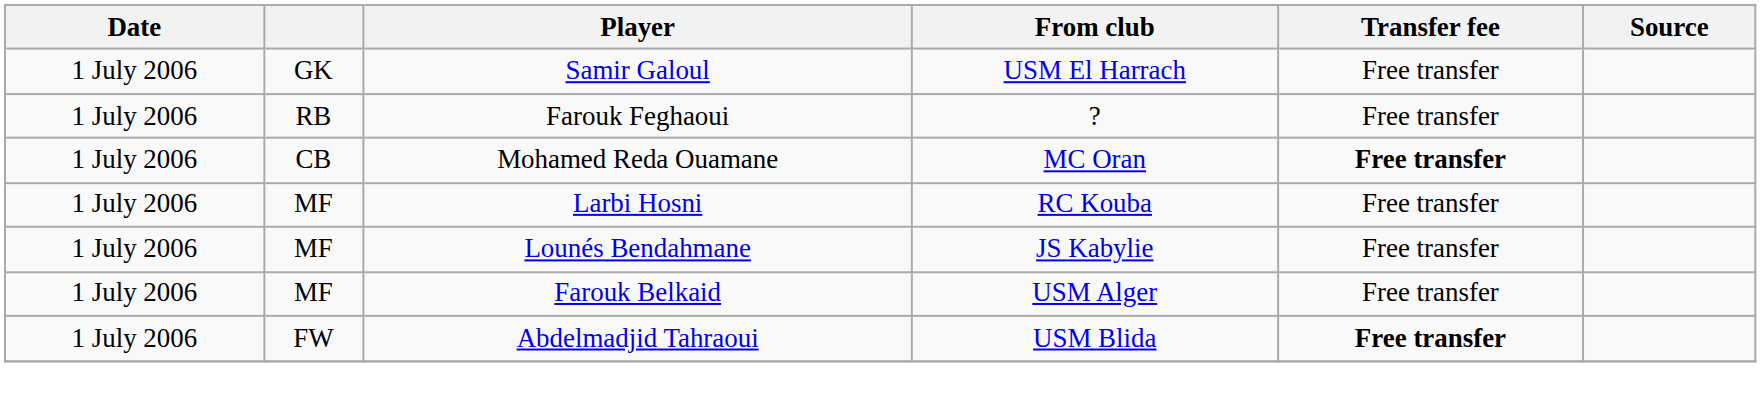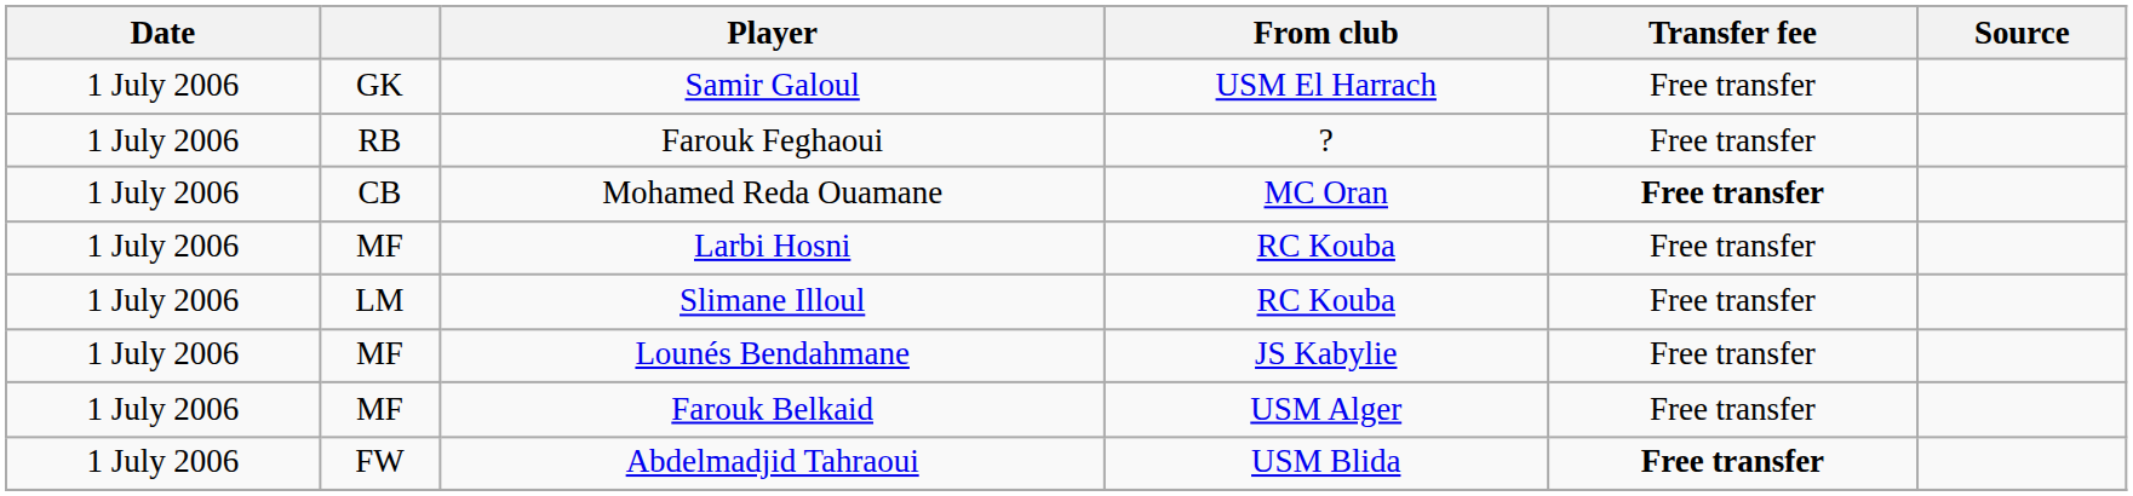+ row: 1 July 2006 | LM | Slimane Illoul | RC Kouba | Free transfer
